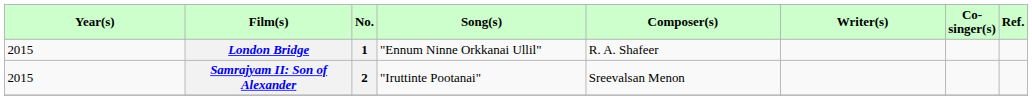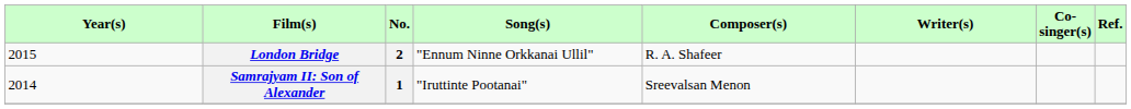London Bridge | No.: 1 -> 2
Samrajyam II: Son of Alexander | Year(s): 2015 -> 2014
Samrajyam II: Son of Alexander | No.: 2 -> 1
